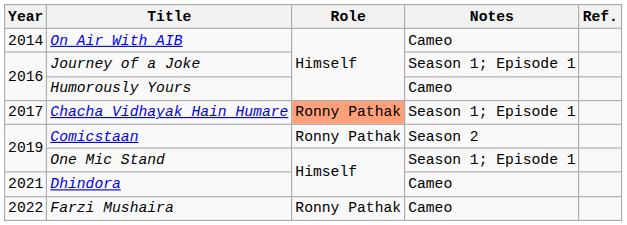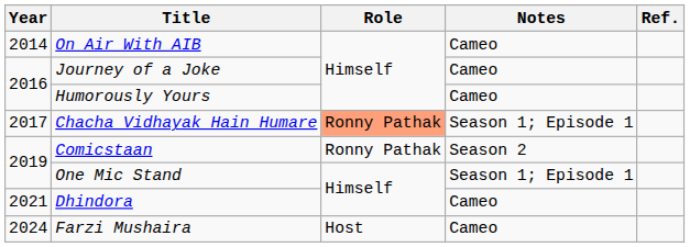Journey of a Joke | Notes: Season 1; Episode 1 -> Cameo
Farzi Mushaira | Year: 2022 -> 2024
Farzi Mushaira | Role: Ronny Pathak -> Host
